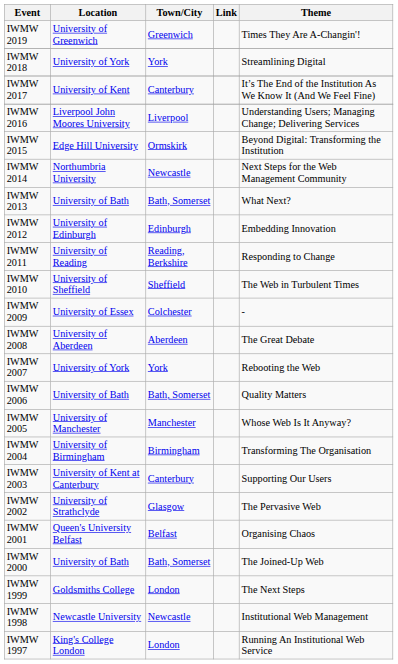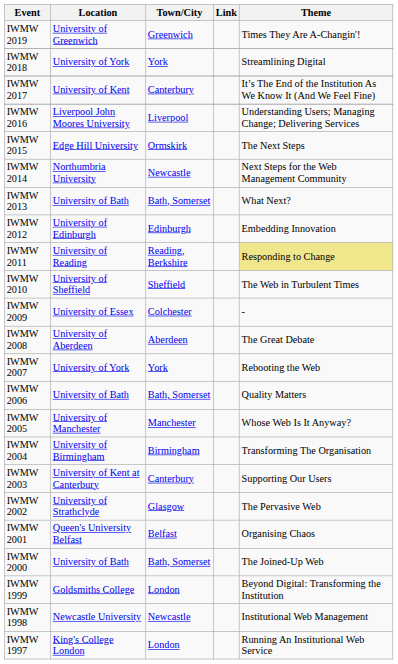IWMW 2015 | Theme: Beyond Digital: Transforming the Institution -> The Next Steps
IWMW 2011 | Theme: no background -> khaki background
IWMW 1999 | Theme: The Next Steps -> Beyond Digital: Transforming the Institution
